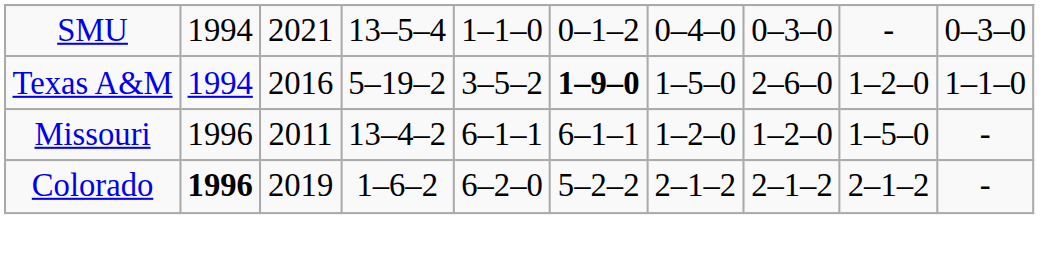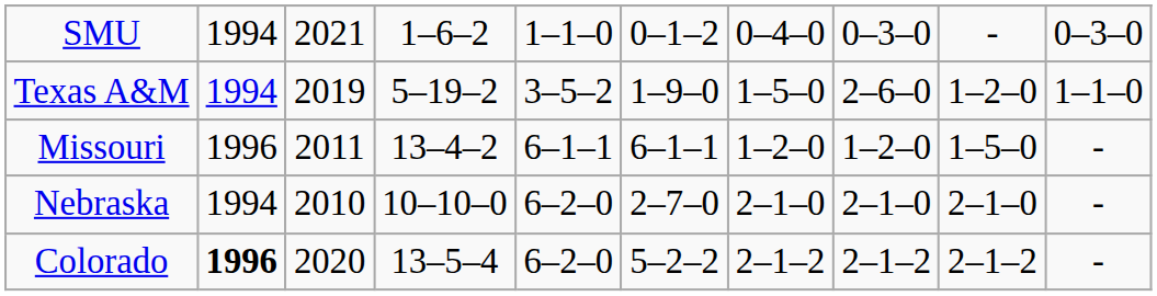SMU | column 4: 13–5–4 -> 1–6–2
Texas A&M | column 3: 2016 -> 2019
Texas A&M | column 6: bold -> normal
+ row: Nebraska | 1994 | 2010 | 10–10–0 | 6–2–0 | 2–7–0 | 2–1–0 | 2–1–0 | 2–1–0 | -
Colorado | column 3: 2019 -> 2020
Colorado | column 4: 1–6–2 -> 13–5–4
